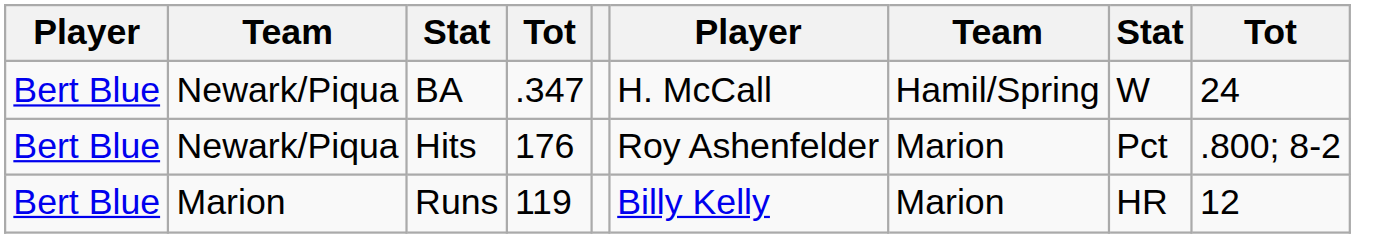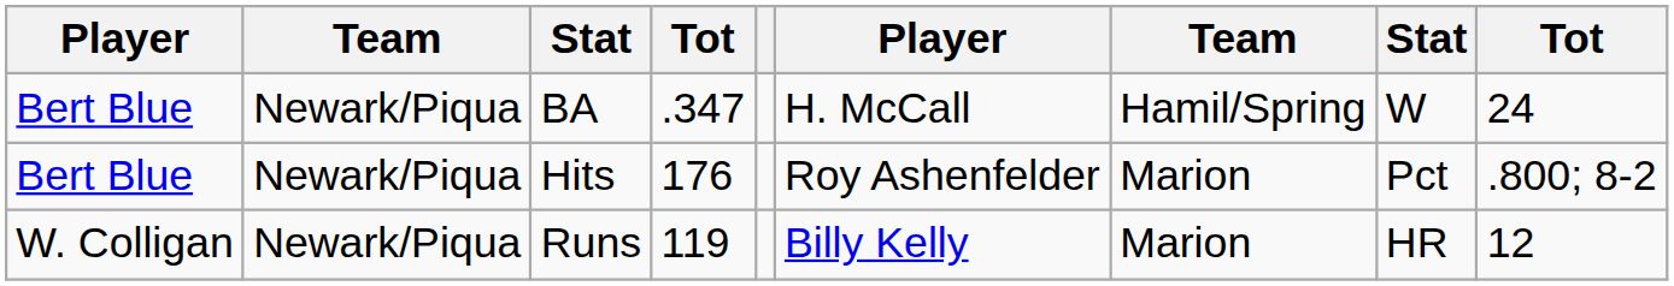Runs | column 1: Bert Blue -> W. Colligan
Runs | column 2: Marion -> Newark/Piqua
